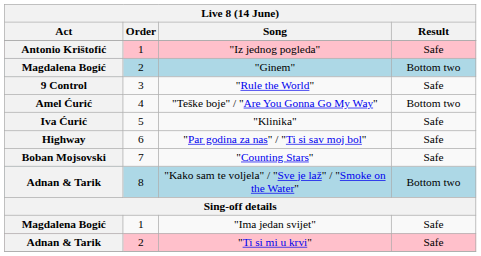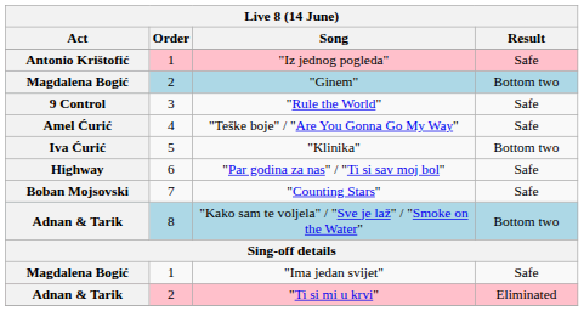"Teške boje" / "Are You Gonna Go My Way" | Result: Bottom two -> Safe
"Klinika" | Result: Safe -> Bottom two
"Ti si mi u krvi" | Result: Safe -> Eliminated
